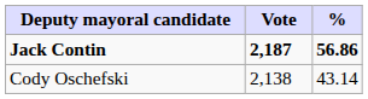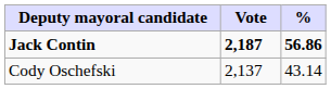Cody Oschefski | Vote: 2,138 -> 2,137
